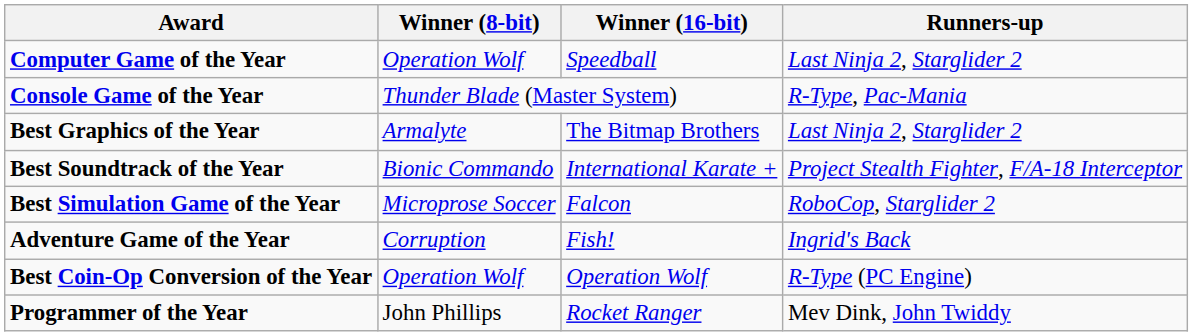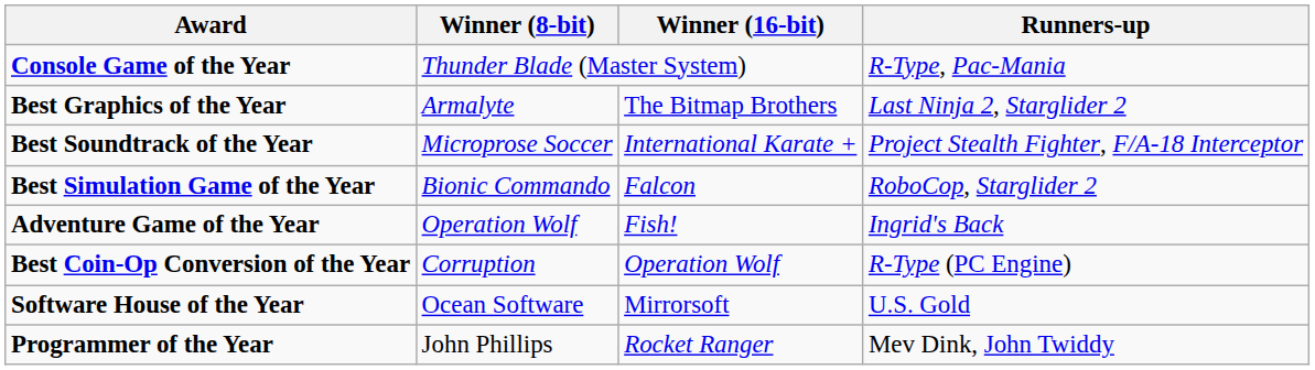- row: Computer Game of the Year | Operation Wolf | Speedball | Last Ninja 2, Starglider 2
Best Soundtrack of the Year | Winner (8-bit): Bionic Commando -> Microprose Soccer
Best Simulation Game of the Year | Winner (8-bit): Microprose Soccer -> Bionic Commando
Adventure Game of the Year | Winner (8-bit): Corruption -> Operation Wolf
Best Coin-Op Conversion of the Year | Winner (8-bit): Operation Wolf -> Corruption
+ row: Software House of the Year | Ocean Software | Mirrorsoft | U.S. Gold
